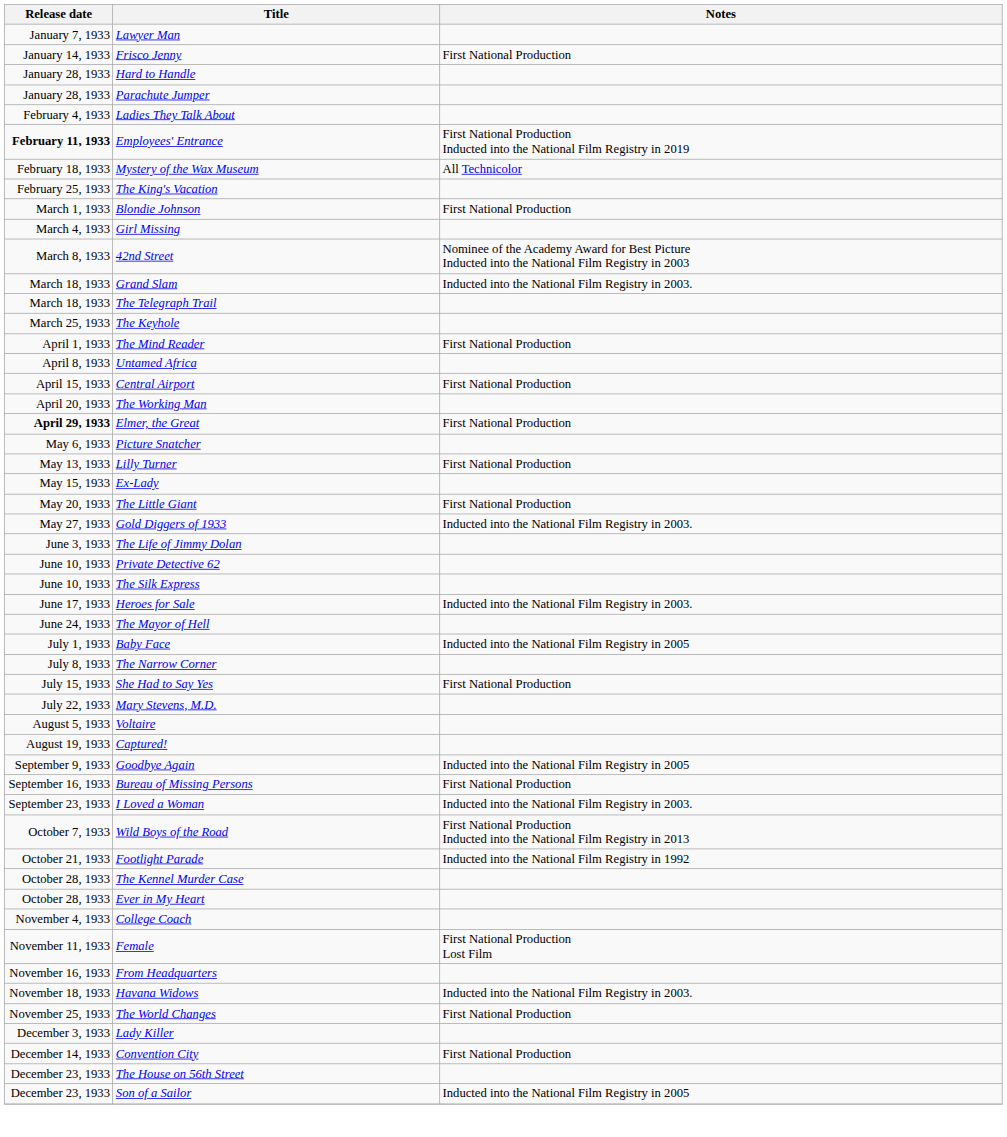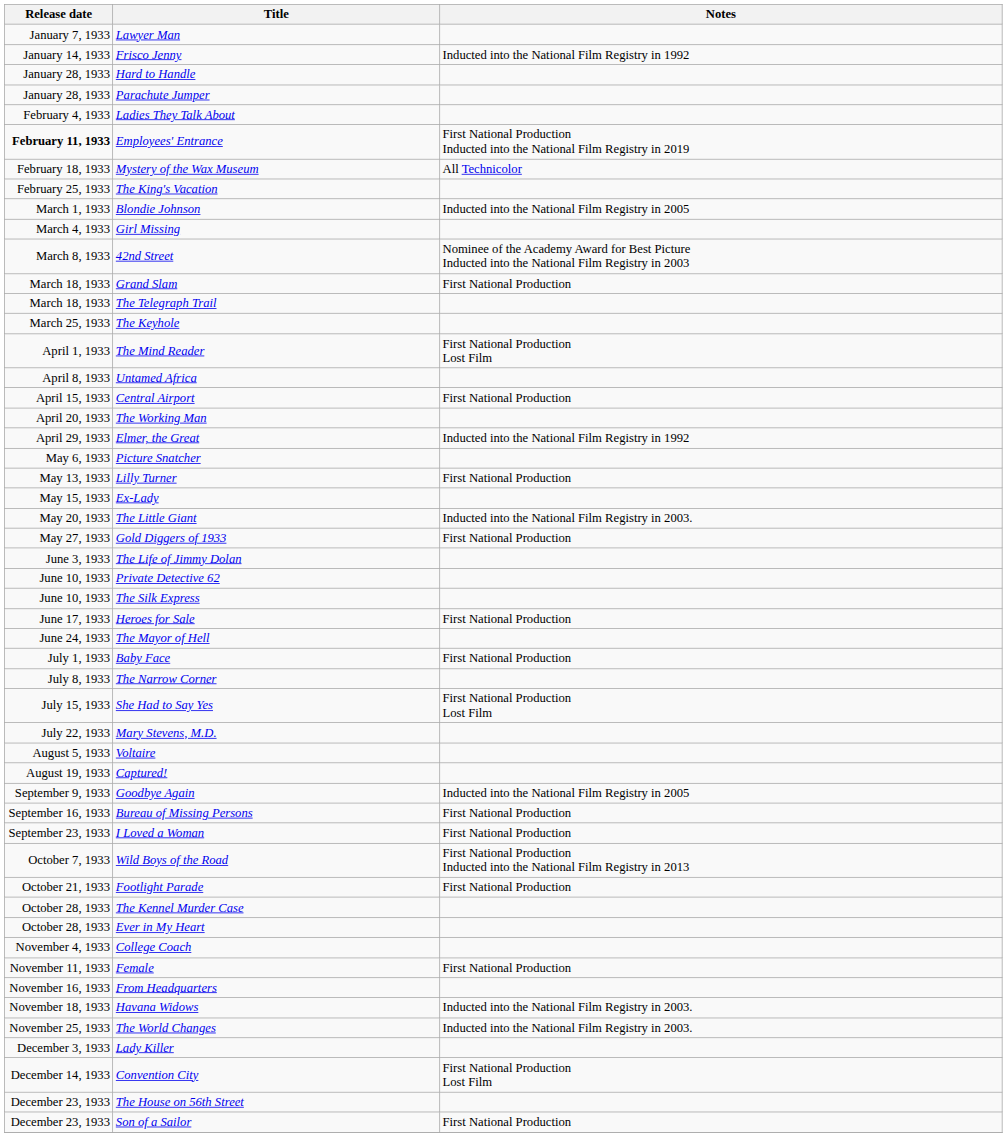Frisco Jenny | Notes: First National Production -> Inducted into the National Film Registry in 1992
Blondie Johnson | Notes: First National Production -> Inducted into the National Film Registry in 2005
Grand Slam | Notes: Inducted into the National Film Registry in 2003. -> First National Production
The Mind Reader | Notes: First National Production -> First National Production Lost Film
Elmer, the Great | Release date: bold -> normal
Elmer, the Great | Notes: First National Production -> Inducted into the National Film Registry in 1992
The Little Giant | Notes: First National Production -> Inducted into the National Film Registry in 2003.
Gold Diggers of 1933 | Notes: Inducted into the National Film Registry in 2003. -> First National Production
Heroes for Sale | Notes: Inducted into the National Film Registry in 2003. -> First National Production
Baby Face | Notes: Inducted into the National Film Registry in 2005 -> First National Production
She Had to Say Yes | Notes: First National Production -> First National Production Lost Film
I Loved a Woman | Notes: Inducted into the National Film Registry in 2003. -> First National Production
Footlight Parade | Notes: Inducted into the National Film Registry in 1992 -> First National Production
Female | Notes: First National Production Lost Film -> First National Production
The World Changes | Notes: First National Production -> Inducted into the National Film Registry in 2003.
Convention City | Notes: First National Production -> First National Production Lost Film
Son of a Sailor | Notes: Inducted into the National Film Registry in 2005 -> First National Production
